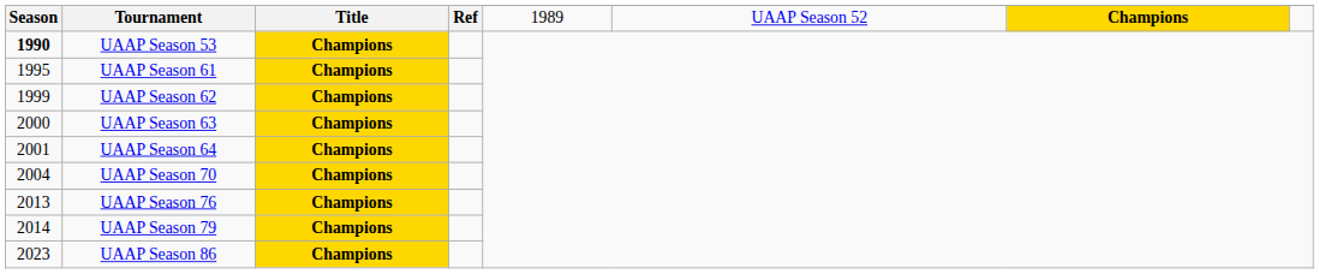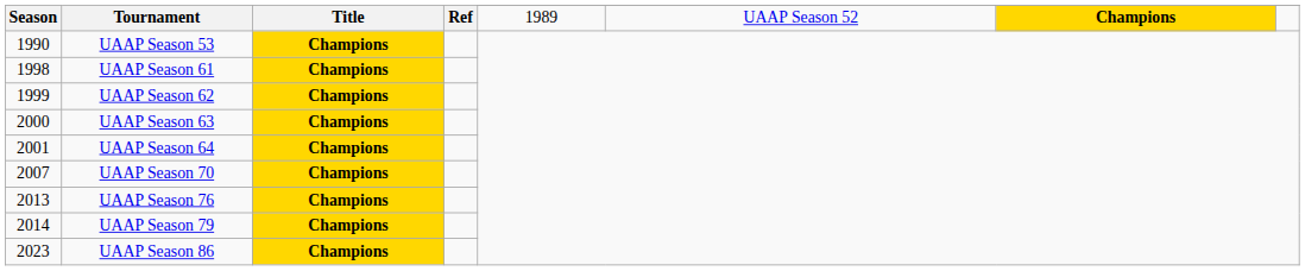UAAP Season 53 | Season: bold -> normal
UAAP Season 61 | Season: 1995 -> 1998
UAAP Season 70 | Season: 2004 -> 2007
